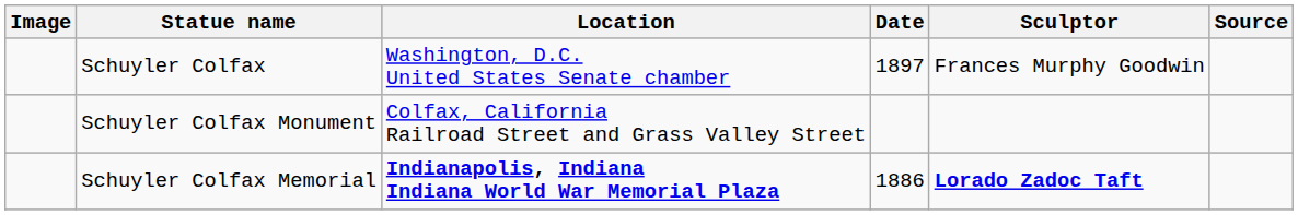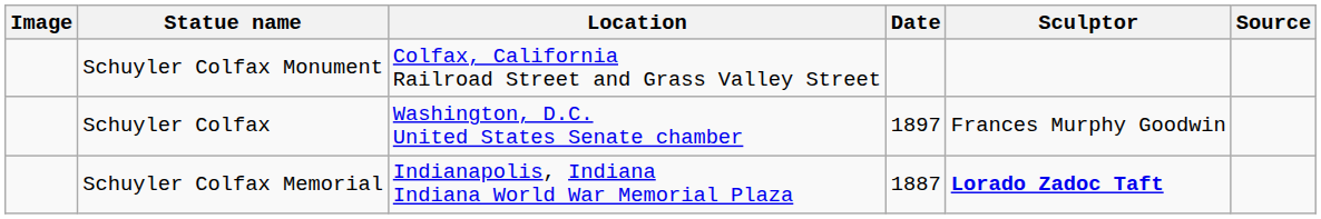rows swapped: Schuyler Colfax <-> Schuyler Colfax Monument
Schuyler Colfax Memorial | Location: bold -> normal
Schuyler Colfax Memorial | Date: 1886 -> 1887
